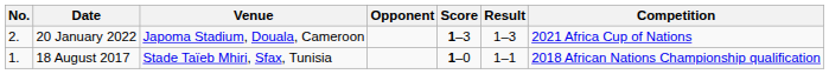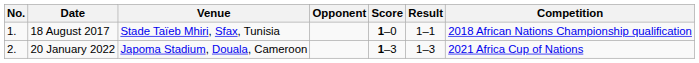rows swapped: 18 August 2017 <-> 20 January 2022
